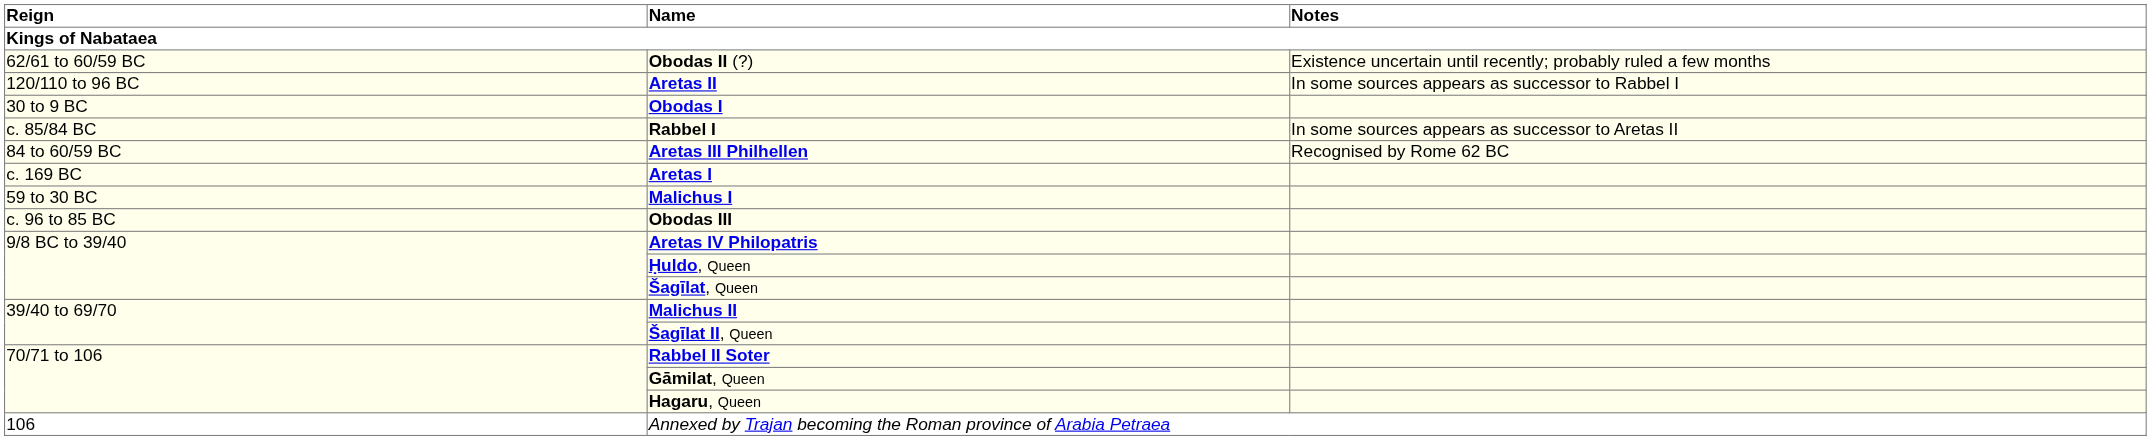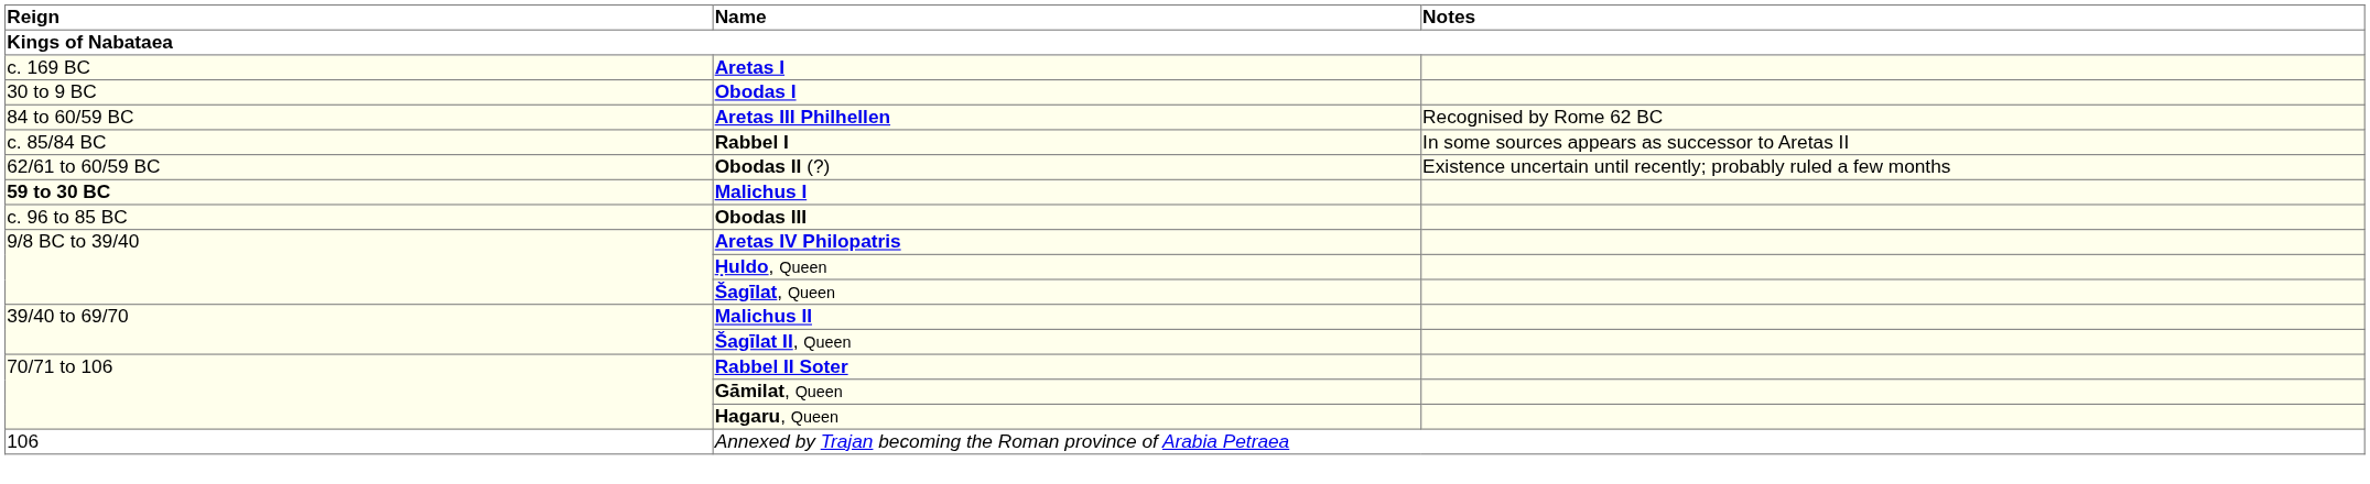rows swapped: Aretas I <-> Obodas II (?)
- row: 120/110 to 96 BC | Aretas II | In some sources appears as successor to Rabbel I
rows swapped: Rabbel I <-> Aretas III Philhellen
Malichus I | Reign: normal -> bold
